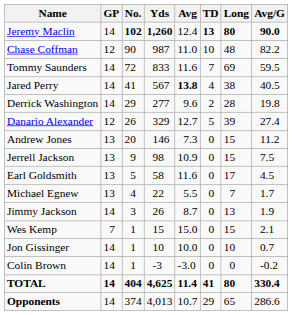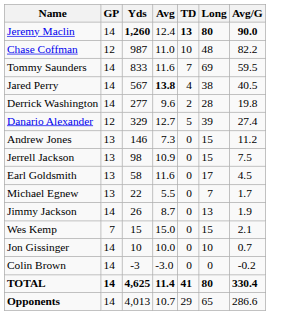- column: No. | 102 | 90 | 72 | 41 | 29 | 26 | 20 | 9 | 5 | 4 | 3 | 1 | 1 | 1 | 404 | 374
